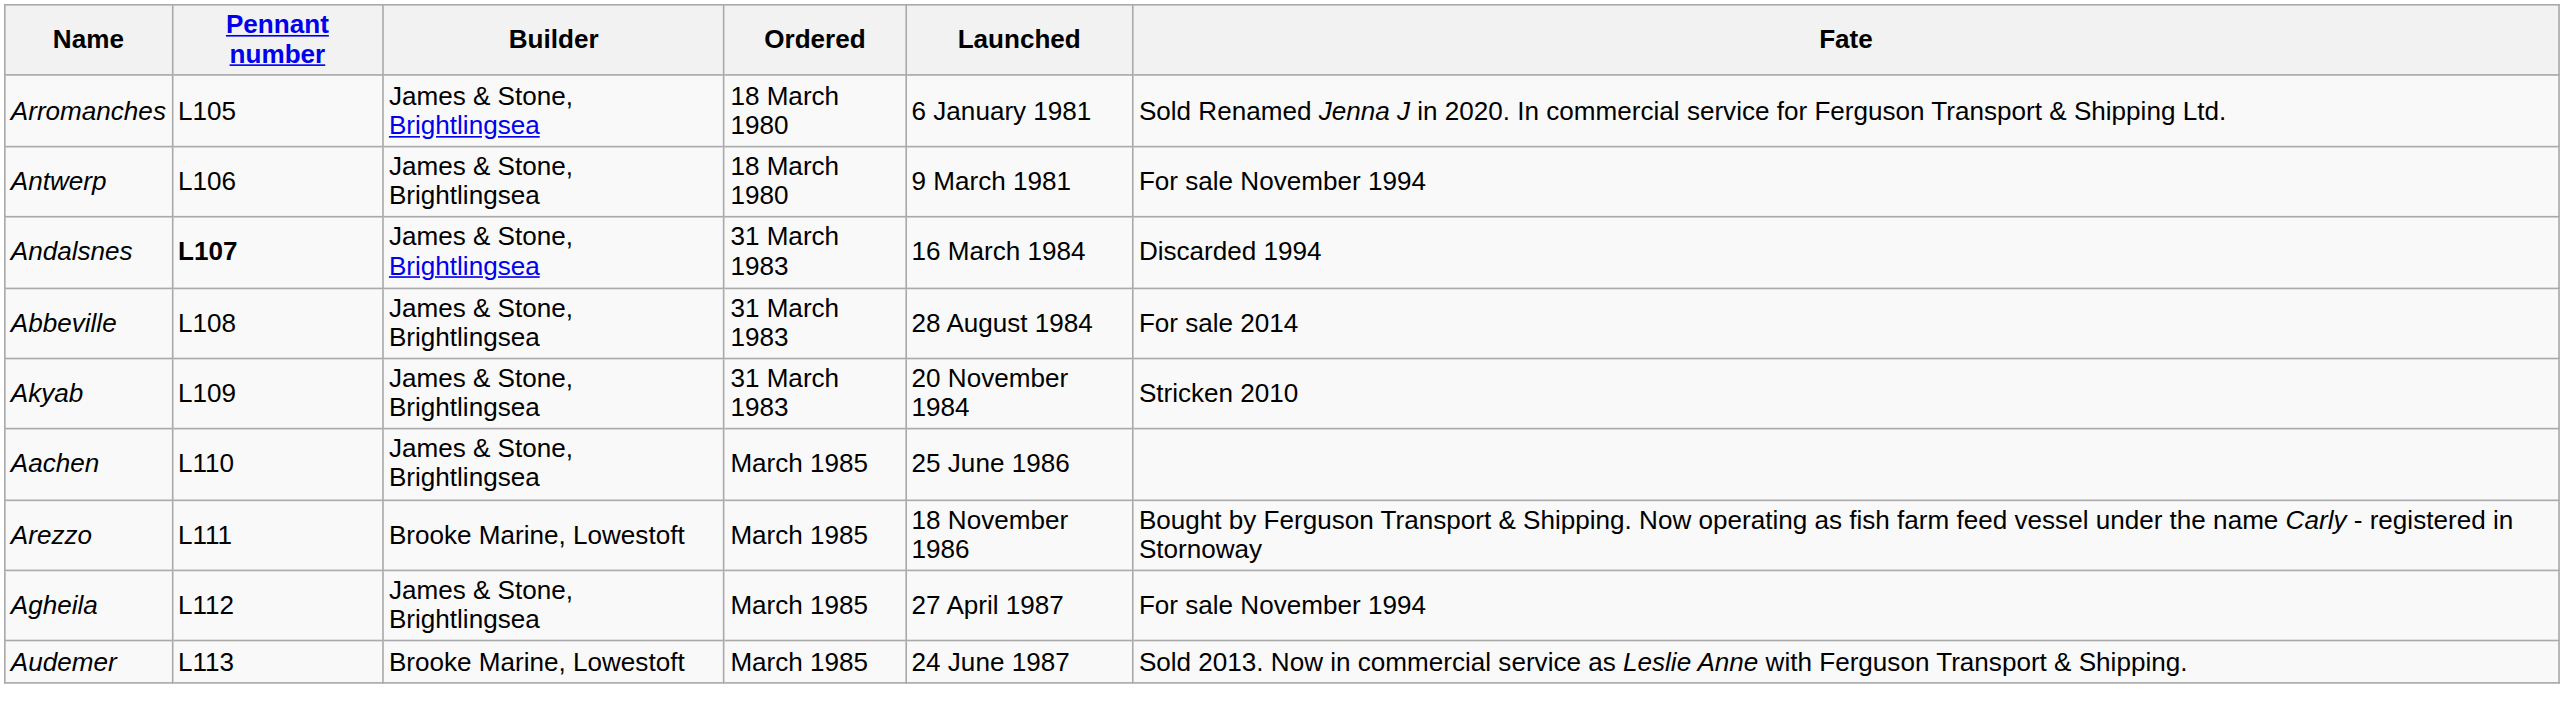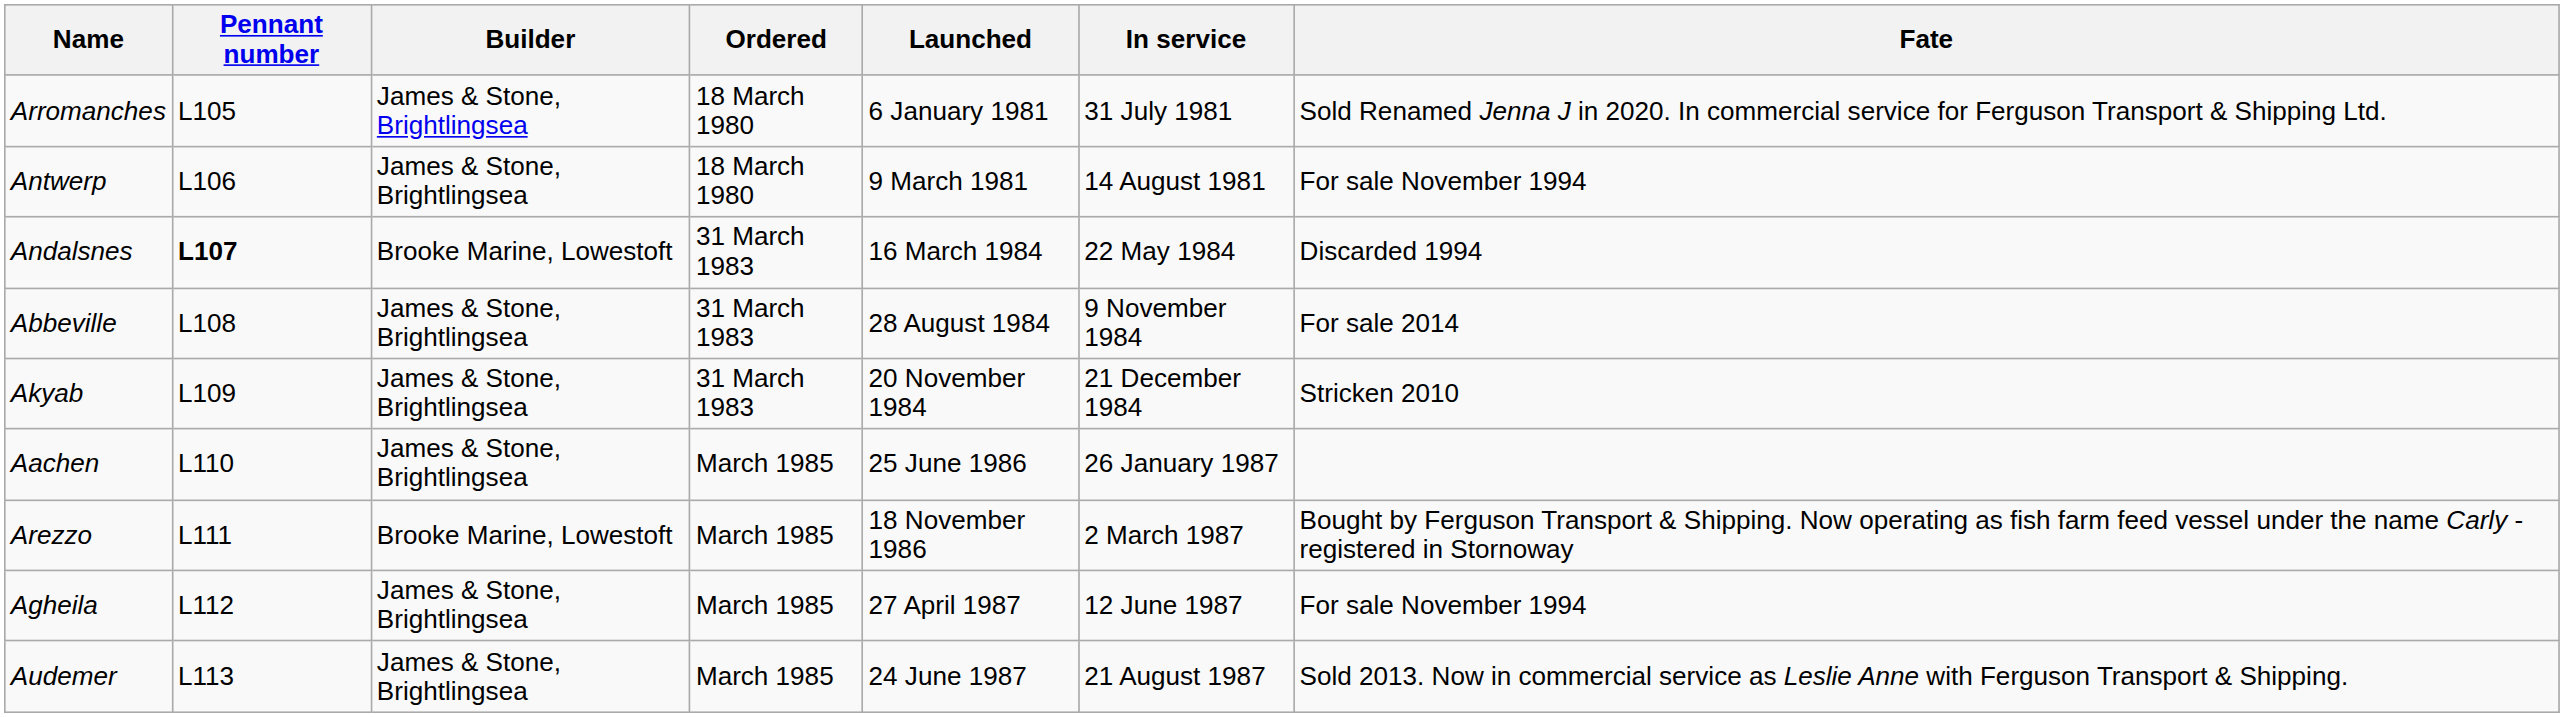+ column: In service | 31 July 1981 | 14 August 1981 | 22 May 1984 | 9 November 1984 | 21 December 1984 | 26 January 1987 | 2 March 1987 | 12 June 1987 | 21 August 1987
Andalsnes | Builder: James & Stone, Brightlingsea -> Brooke Marine, Lowestoft
Audemer | Builder: Brooke Marine, Lowestoft -> James & Stone, Brightlingsea
